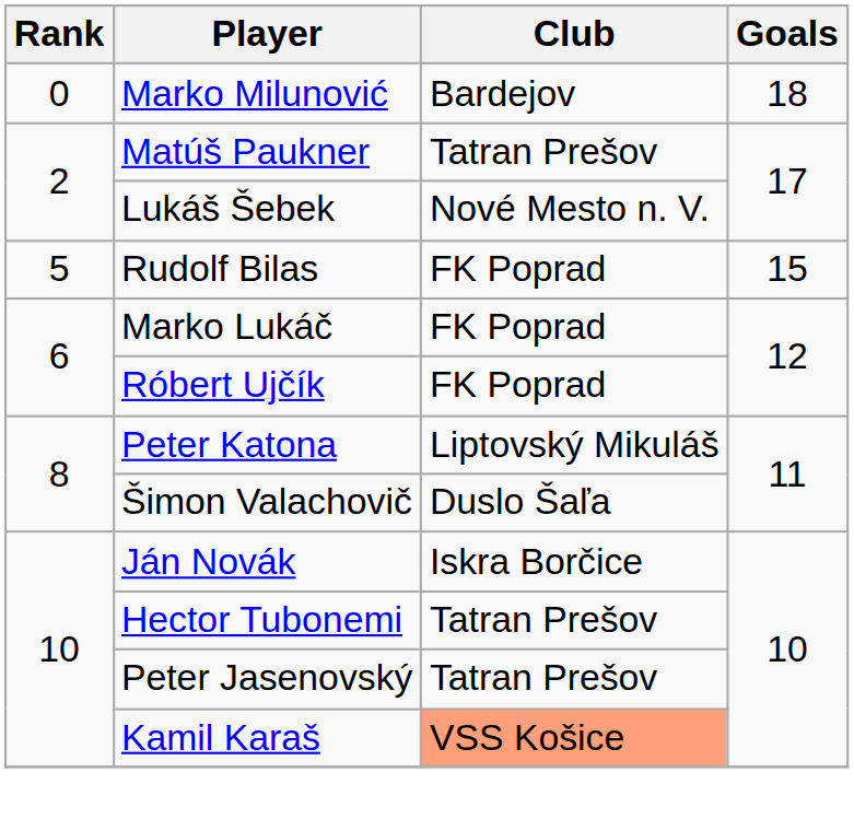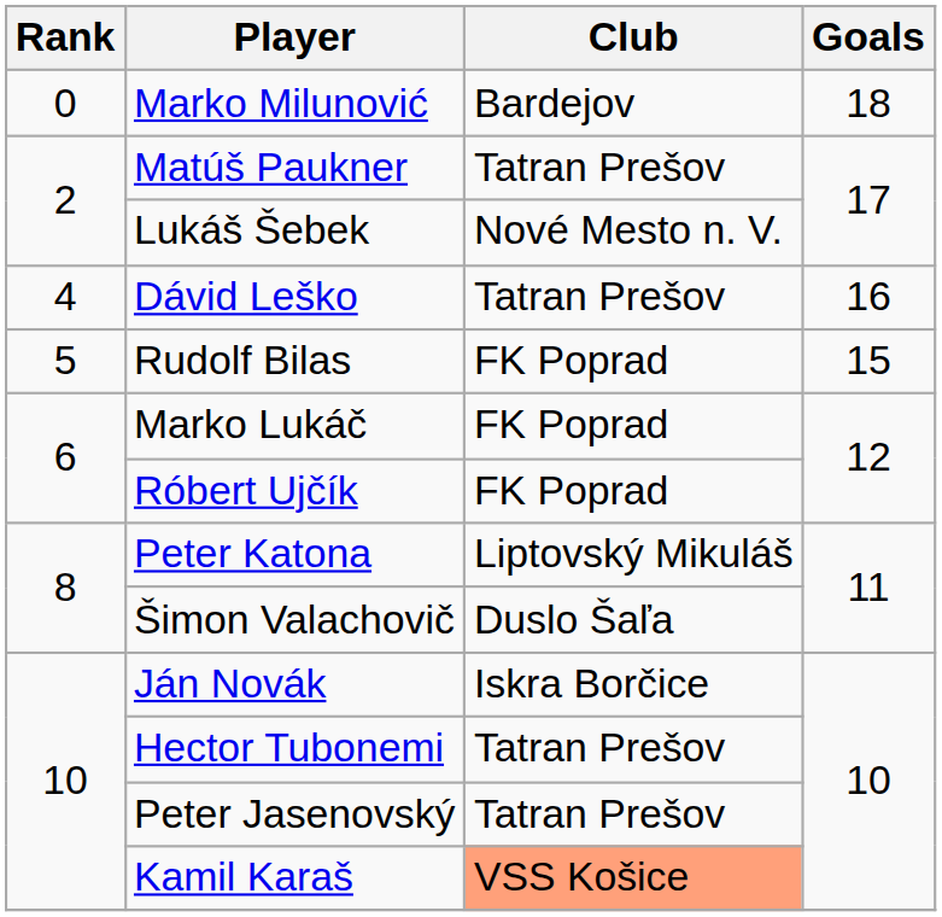+ row: 4 | Dávid Leško | Tatran Prešov | 16
